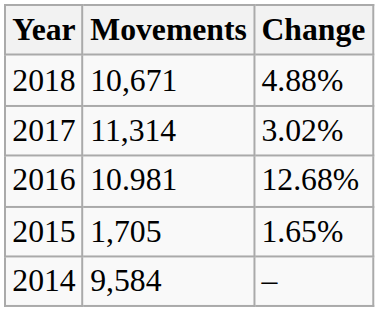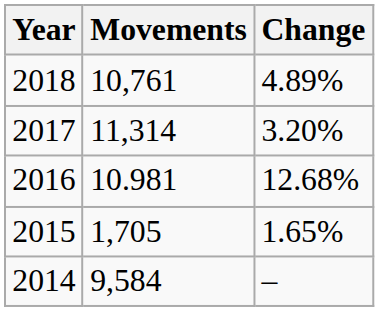2018 | Movements: 10,671 -> 10,761
2018 | Change: 4.88% -> 4.89%
2017 | Change: 3.02% -> 3.20%
